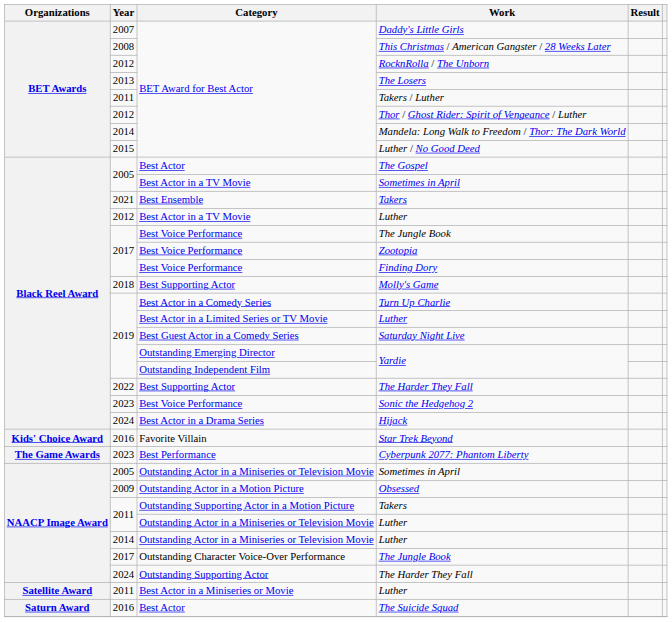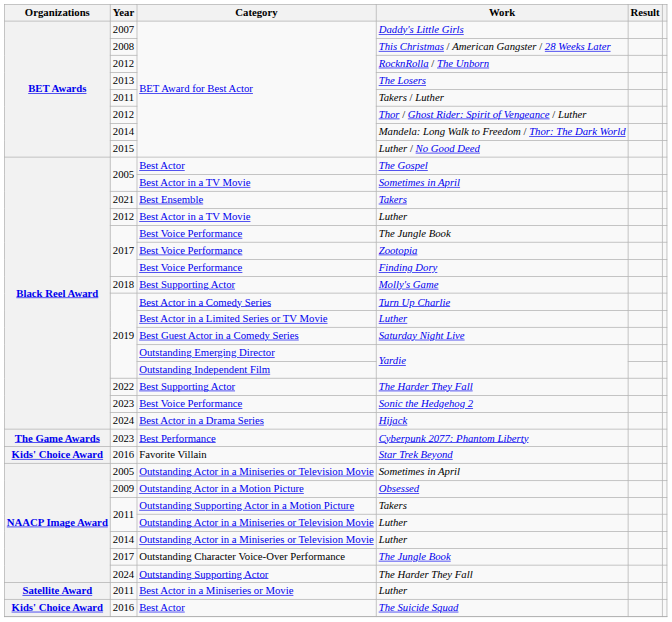rows swapped: Cyberpunk 2077: Phantom Liberty <-> Star Trek Beyond
The Suicide Squad | Organizations: Saturn Award -> Kids' Choice Award
